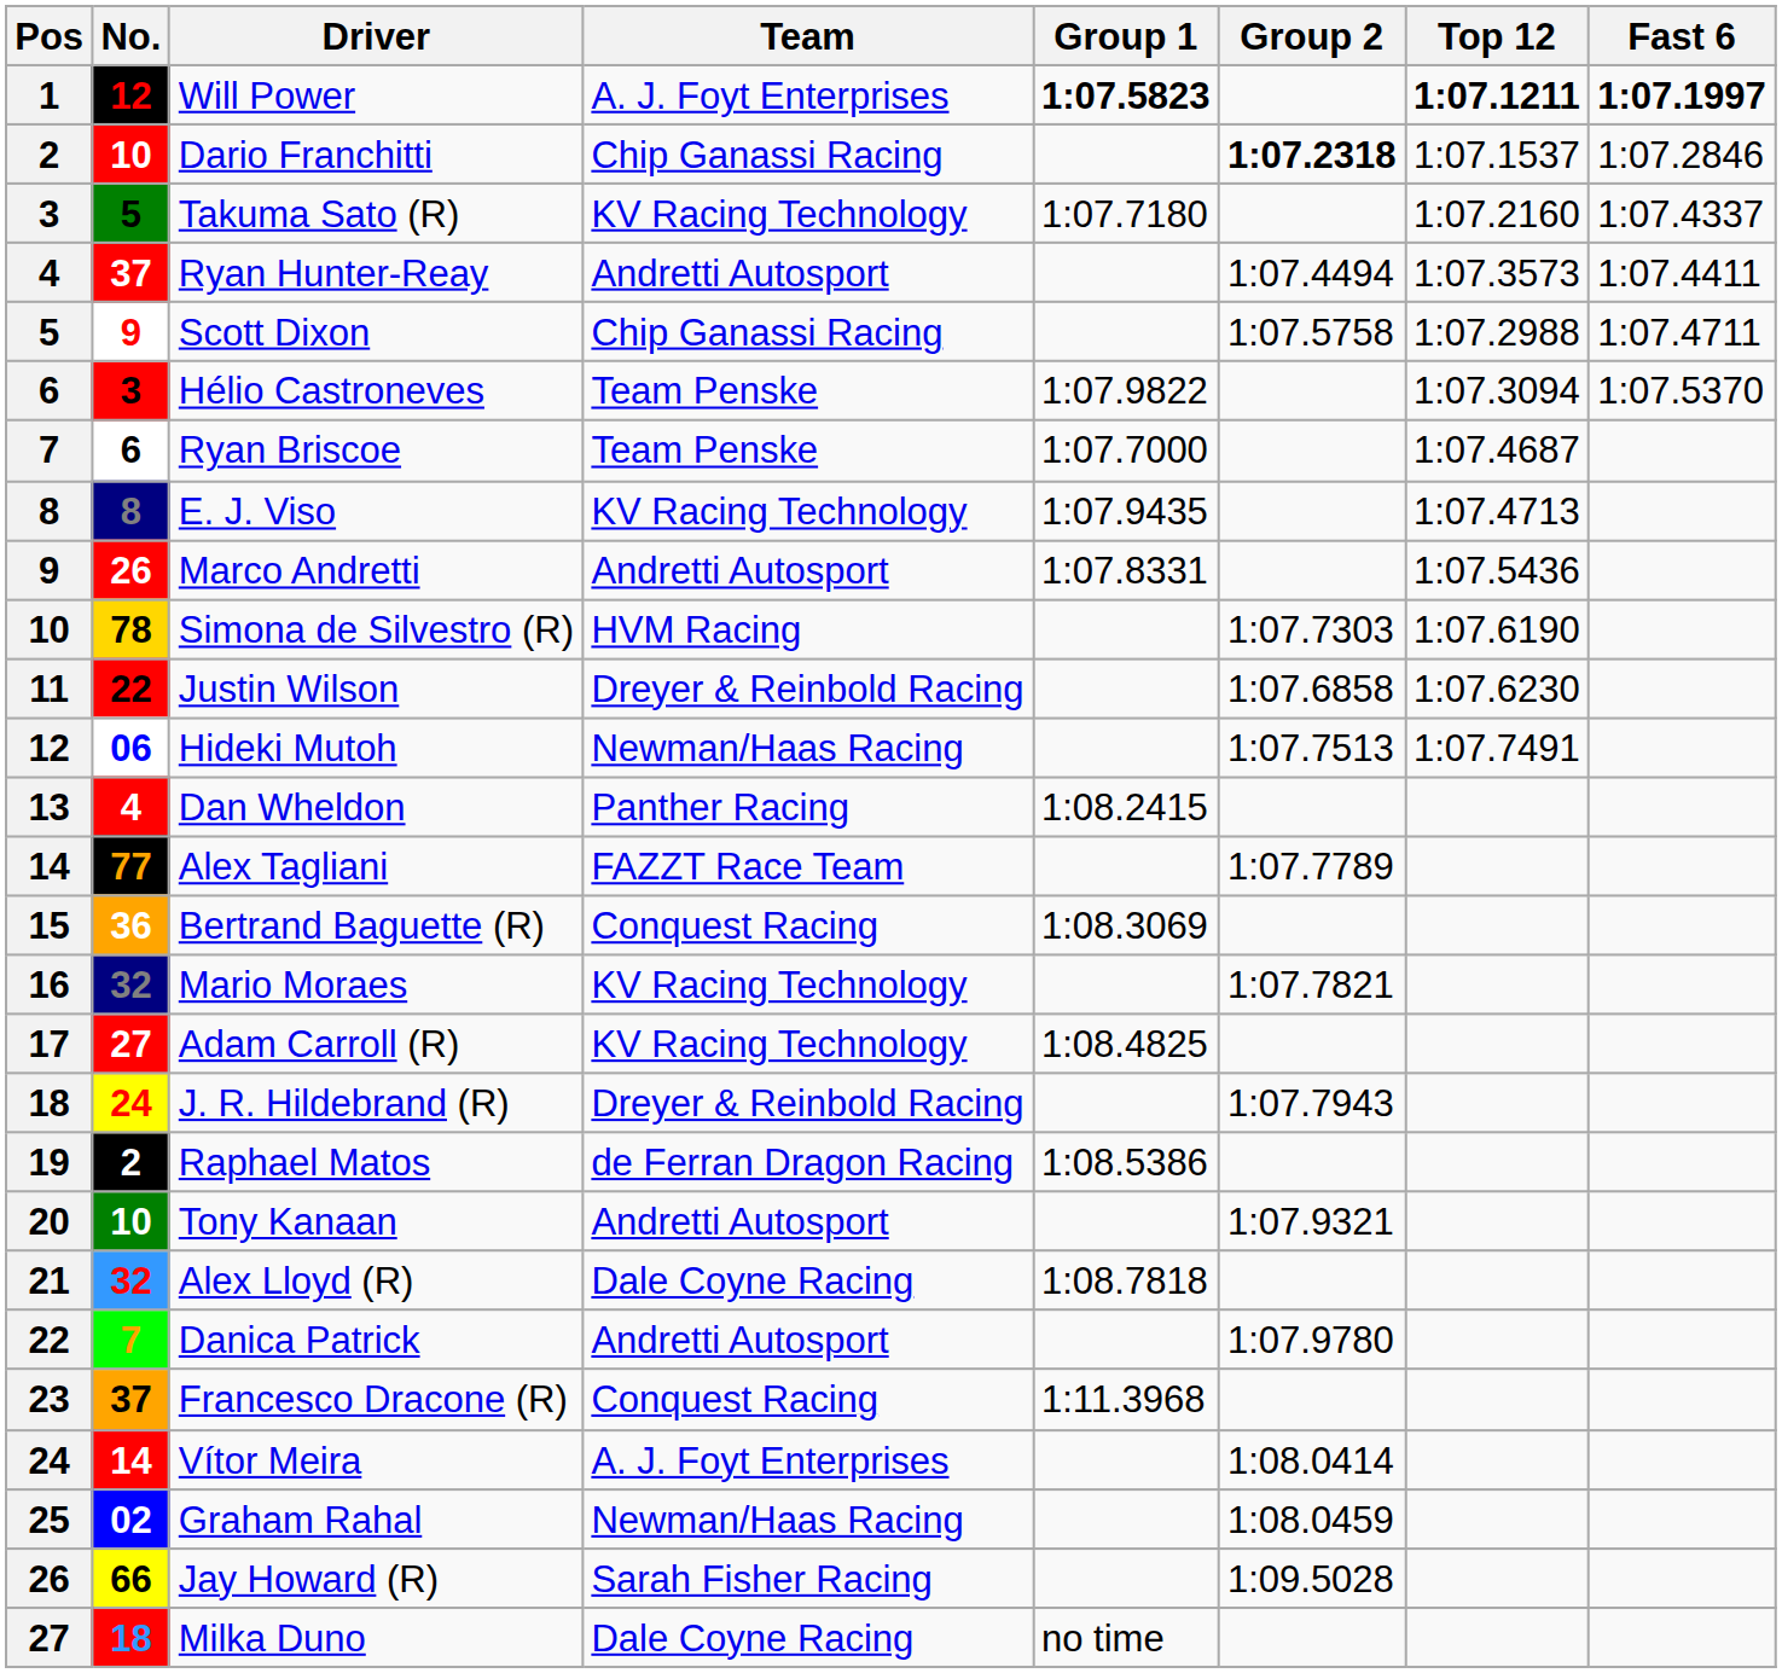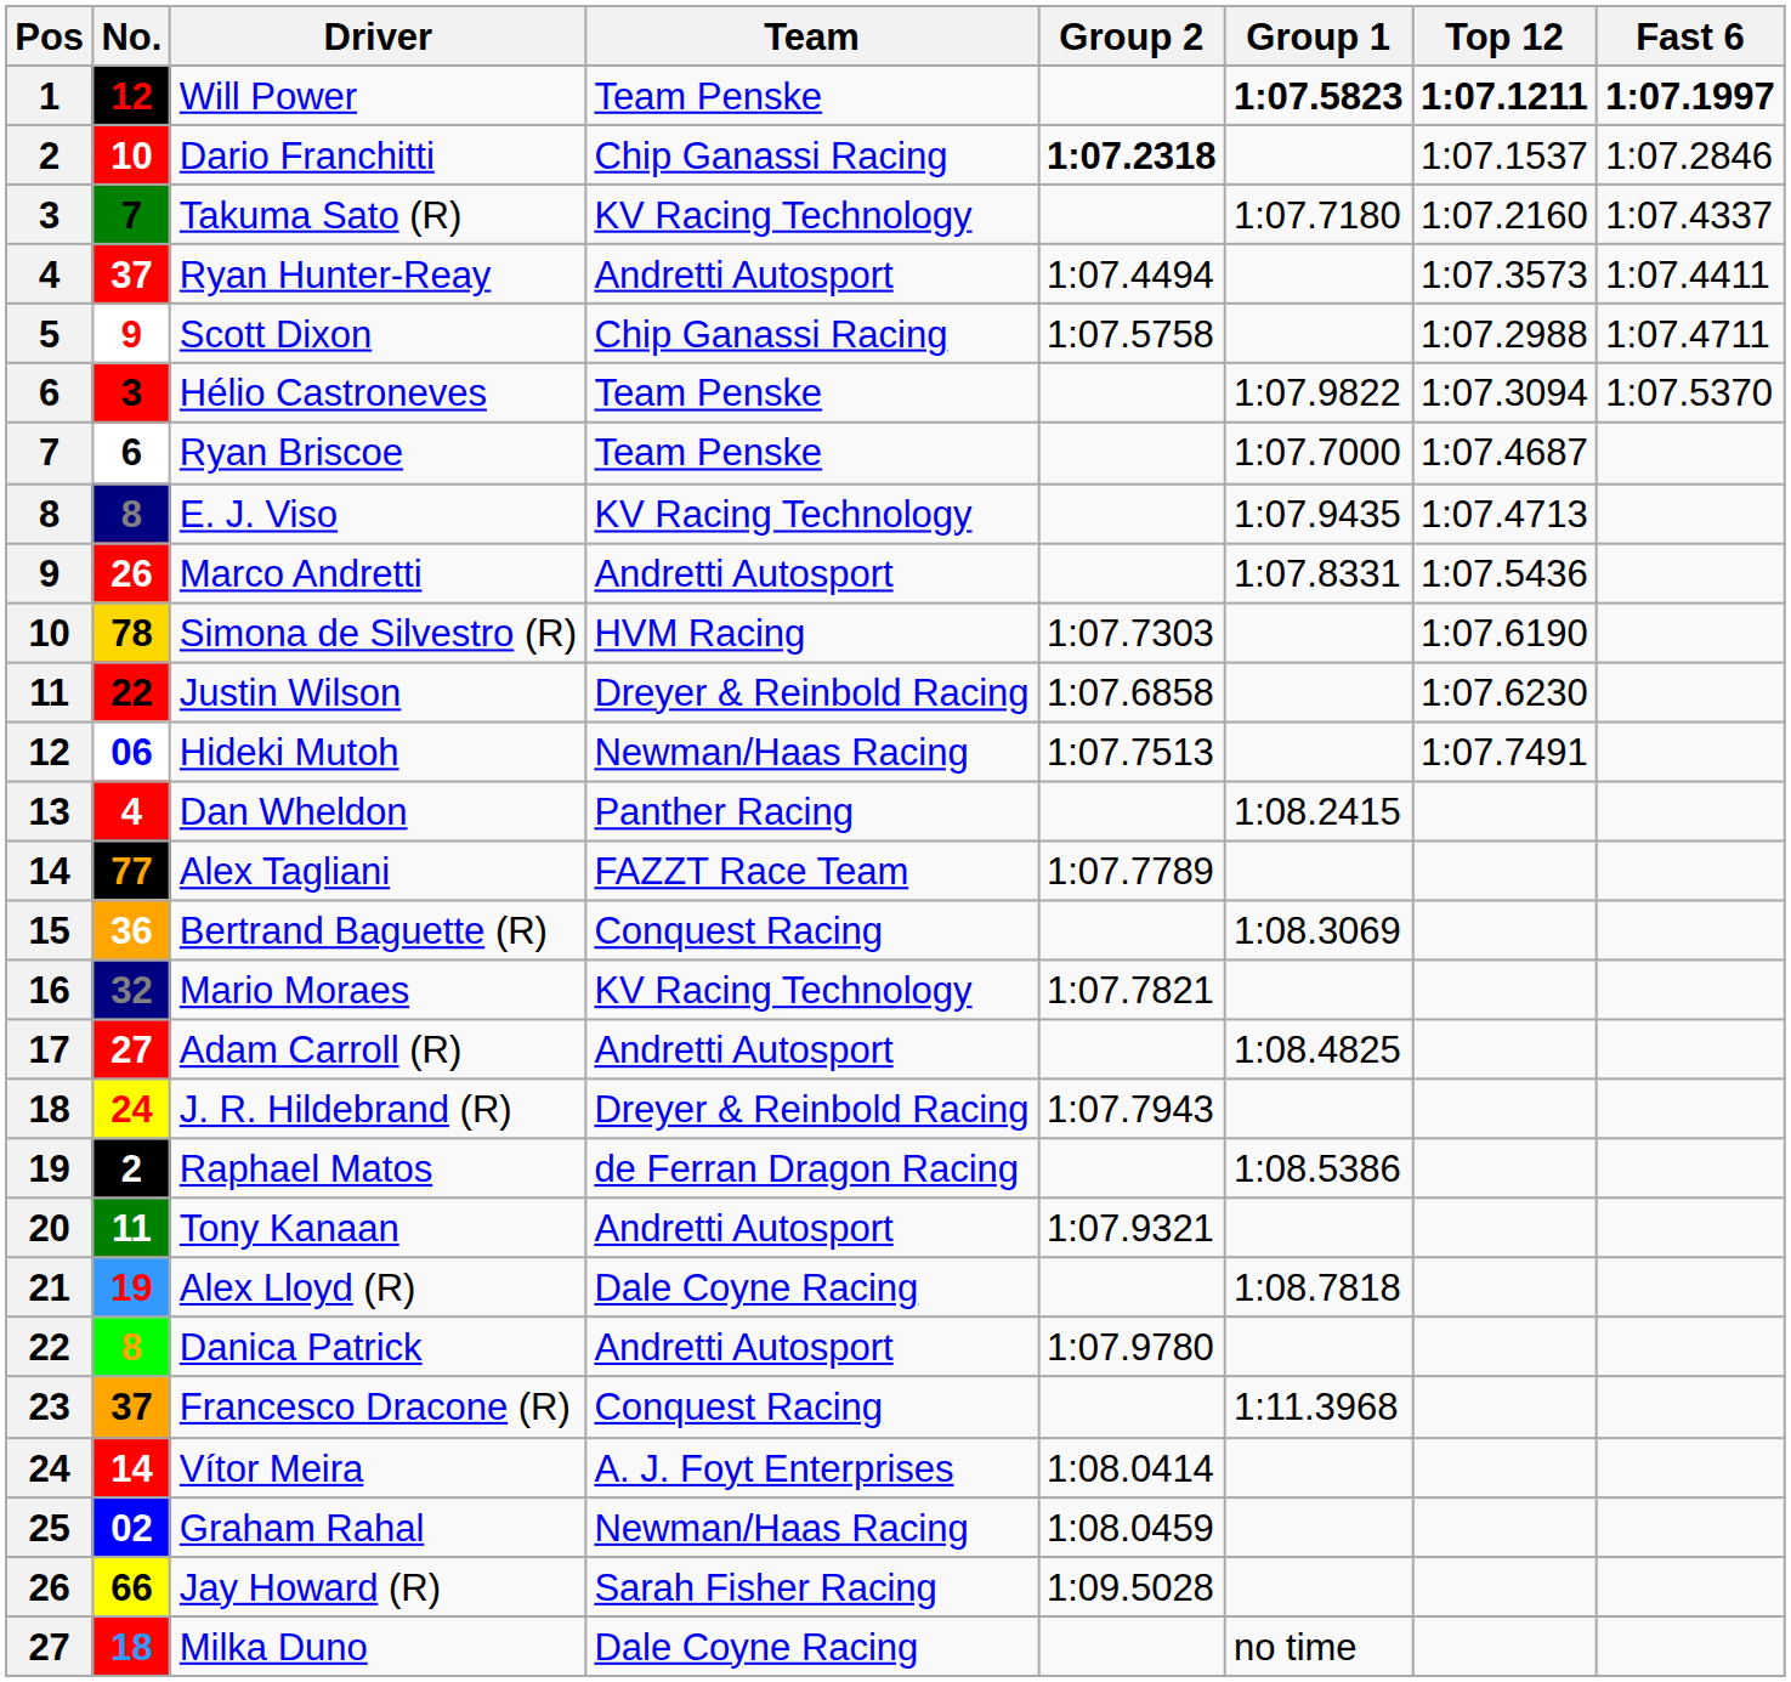columns swapped: Group 1 <-> Group 2
Will Power | Team: A. J. Foyt Enterprises -> Team Penske
Takuma Sato (R) | No.: 5 -> 7
Adam Carroll (R) | Team: KV Racing Technology -> Andretti Autosport
Tony Kanaan | No.: 10 -> 11
Alex Lloyd (R) | No.: 32 -> 19
Danica Patrick | No.: 7 -> 8
